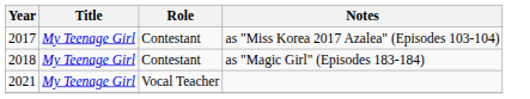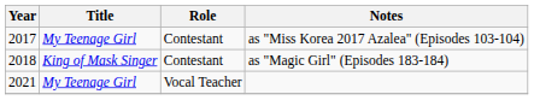as "Magic Girl" (Episodes 183-184) | Title: My Teenage Girl -> King of Mask Singer
